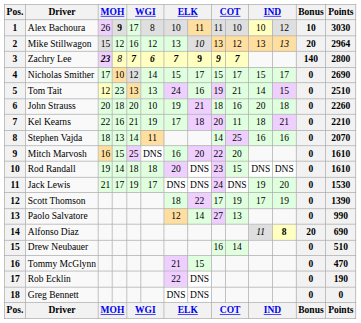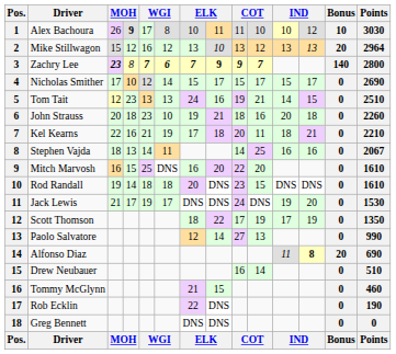John Strauss | column 5: 20 -> 23
Stephen Vajda | Points: 2070 -> 2067
Scott Thomson | Points: 1390 -> 1350
Tommy McGlynn | Points: 470 -> 460
